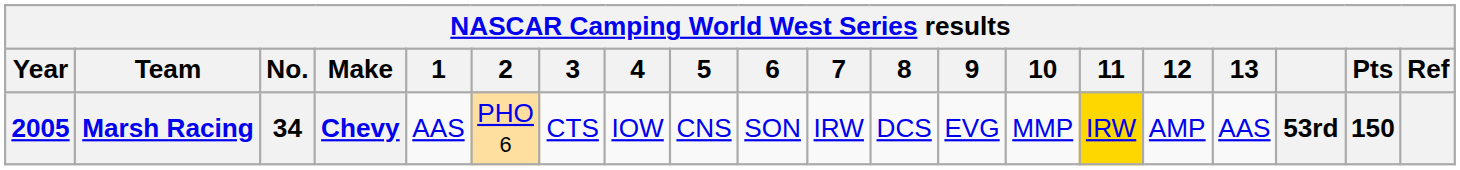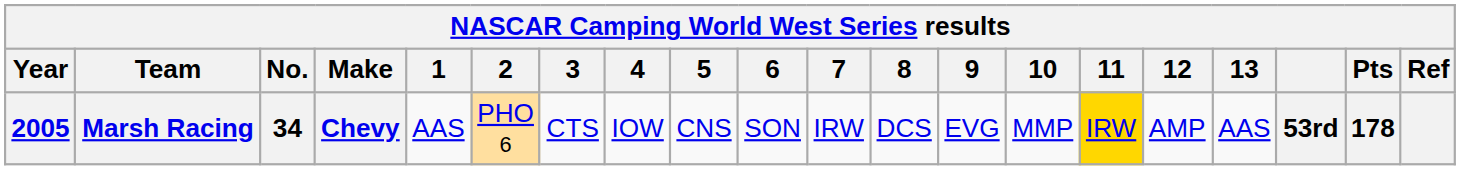Marsh Racing | Pts: 150 -> 178
